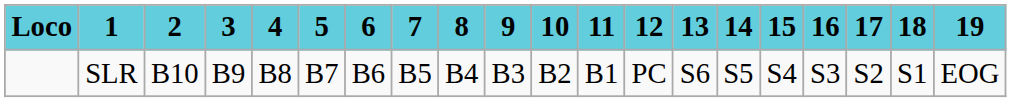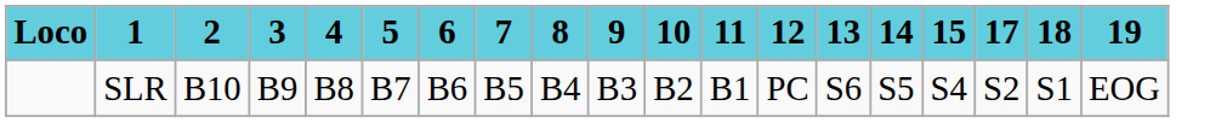- column: 16 | S3
